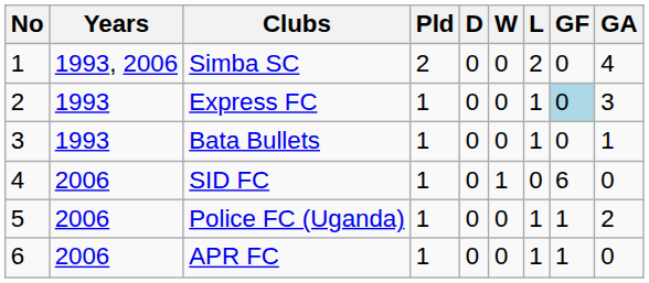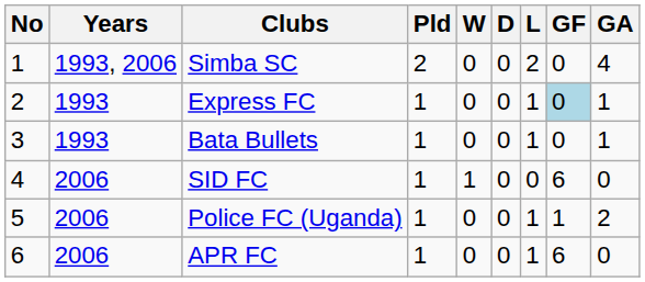columns swapped: W <-> D
Express FC | GA: 3 -> 1
APR FC | GF: 1 -> 6
